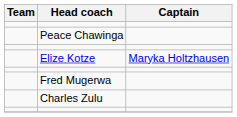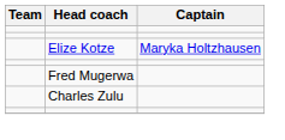- row: Peace Chawinga
